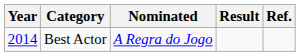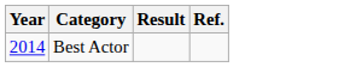- column: Nominated | A Regra do Jogo
